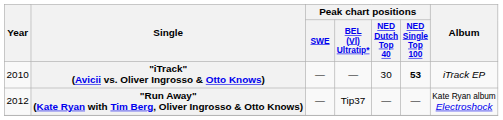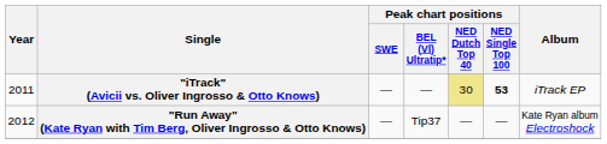"iTrack" (Avicii vs. Oliver Ingrosso & Otto Knows) | Year: 2010 -> 2011
"iTrack" (Avicii vs. Oliver Ingrosso & Otto Knows) | Peak chart positions / NED Dutch Top 40: no background -> khaki background
